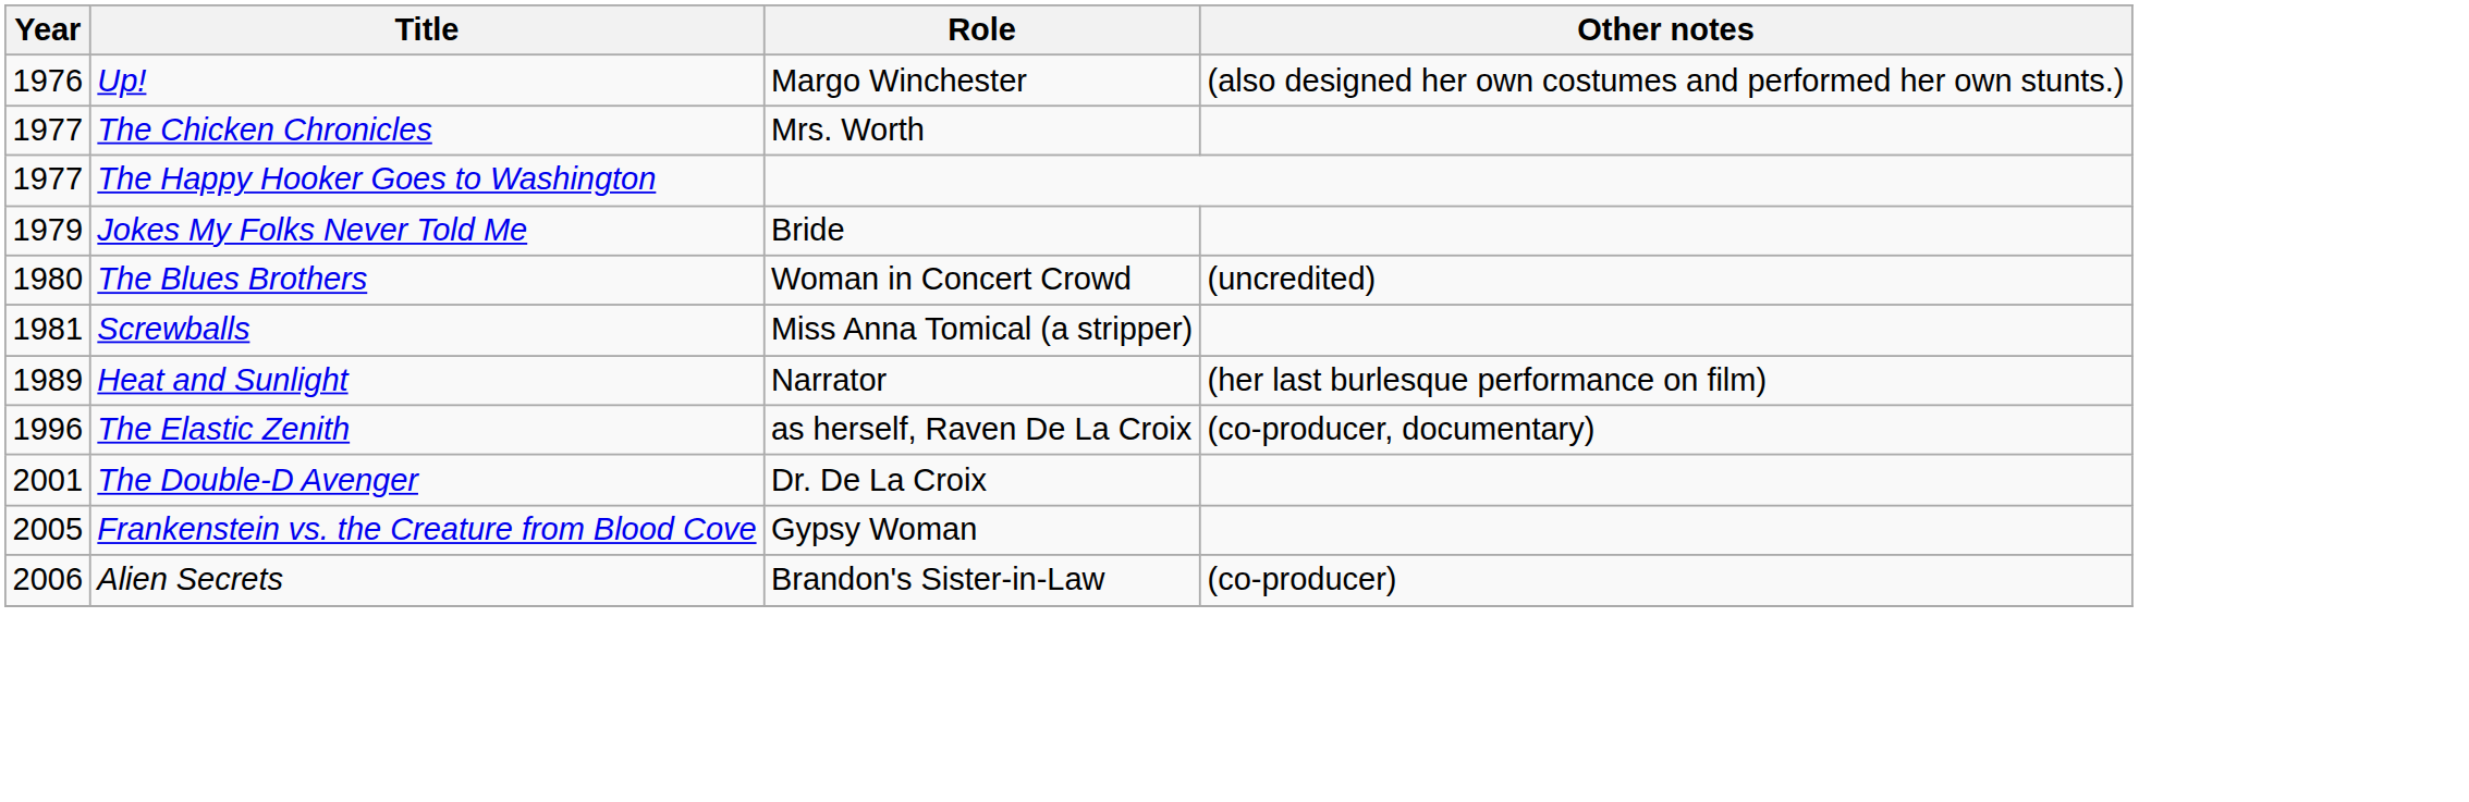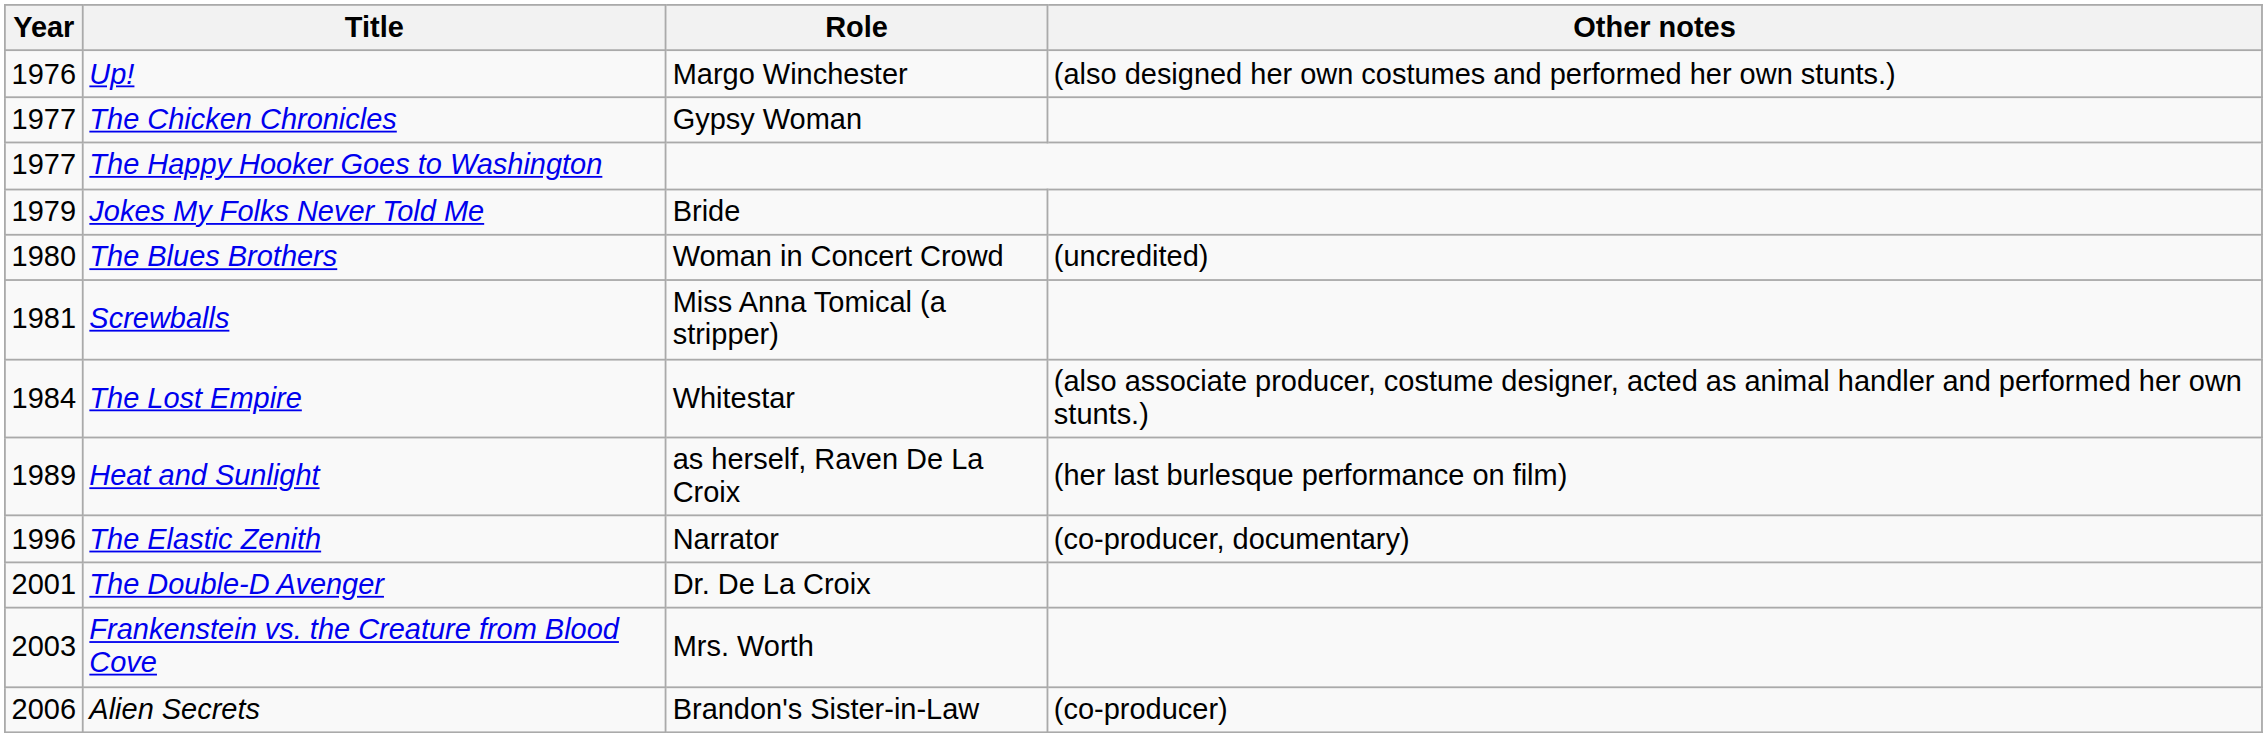The Chicken Chronicles | Role: Mrs. Worth -> Gypsy Woman
+ row: 1984 | The Lost Empire | Whitestar | (also associate producer, costume designer, acted as animal handler and performed her own stunts.)
Heat and Sunlight | Role: Narrator -> as herself, Raven De La Croix
The Elastic Zenith | Role: as herself, Raven De La Croix -> Narrator
Frankenstein vs. the Creature from Blood Cove | Year: 2005 -> 2003
Frankenstein vs. the Creature from Blood Cove | Role: Gypsy Woman -> Mrs. Worth
